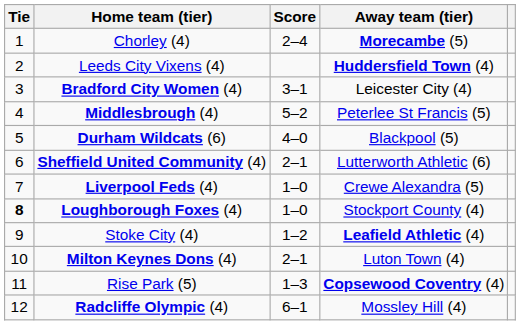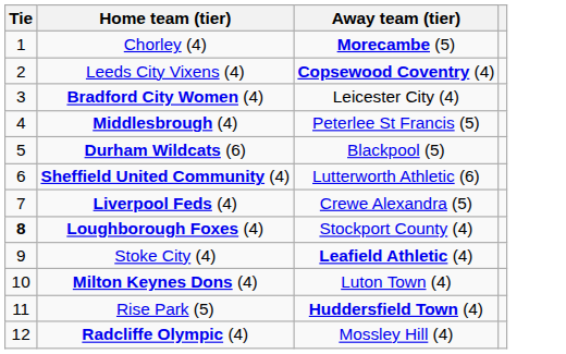- column: Score | 2–4 | 3–1 | 5–2 | 4–0 | 2–1 | 1–0 | 1–0 | 1–2 | 2–1 | 1–3 | 6–1
Leeds City Vixens (4) | Away team (tier): Huddersfield Town (4) -> Copsewood Coventry (4)
Rise Park (5) | Away team (tier): Copsewood Coventry (4) -> Huddersfield Town (4)
